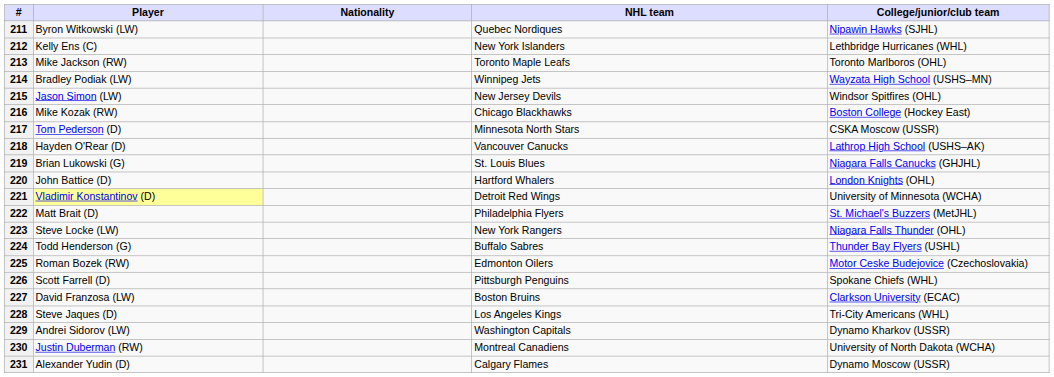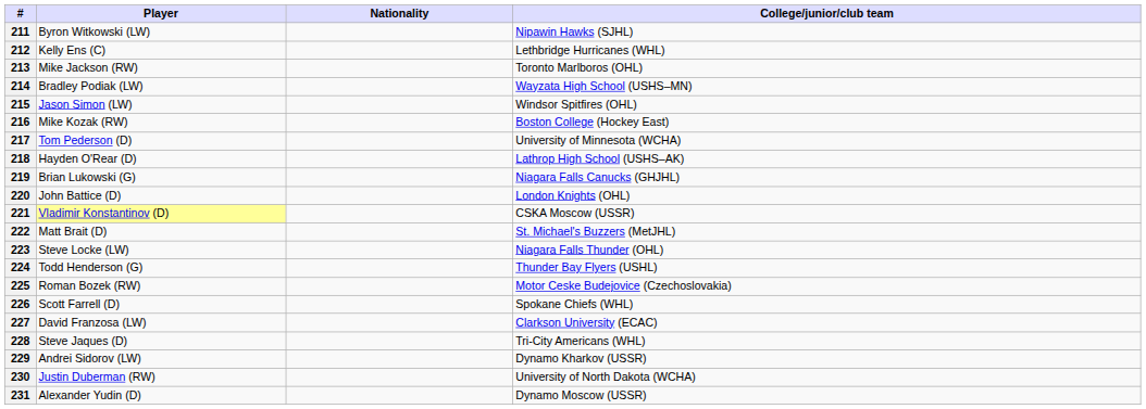- column: NHL team | Quebec Nordiques | New York Islanders | Toronto Maple Leafs | Winnipeg Jets | New Jersey Devils | Chicago Blackhawks | Minnesota North Stars | Vancouver Canucks | St. Louis Blues | Hartford Whalers | Detroit Red Wings | Philadelphia Flyers | New York Rangers | Buffalo Sabres | Edmonton Oilers | Pittsburgh Penguins | Boston Bruins | Los Angeles Kings | Washington Capitals | Montreal Canadiens | Calgary Flames
217 | College/junior/club team: CSKA Moscow (USSR) -> University of Minnesota (WCHA)
221 | College/junior/club team: University of Minnesota (WCHA) -> CSKA Moscow (USSR)
